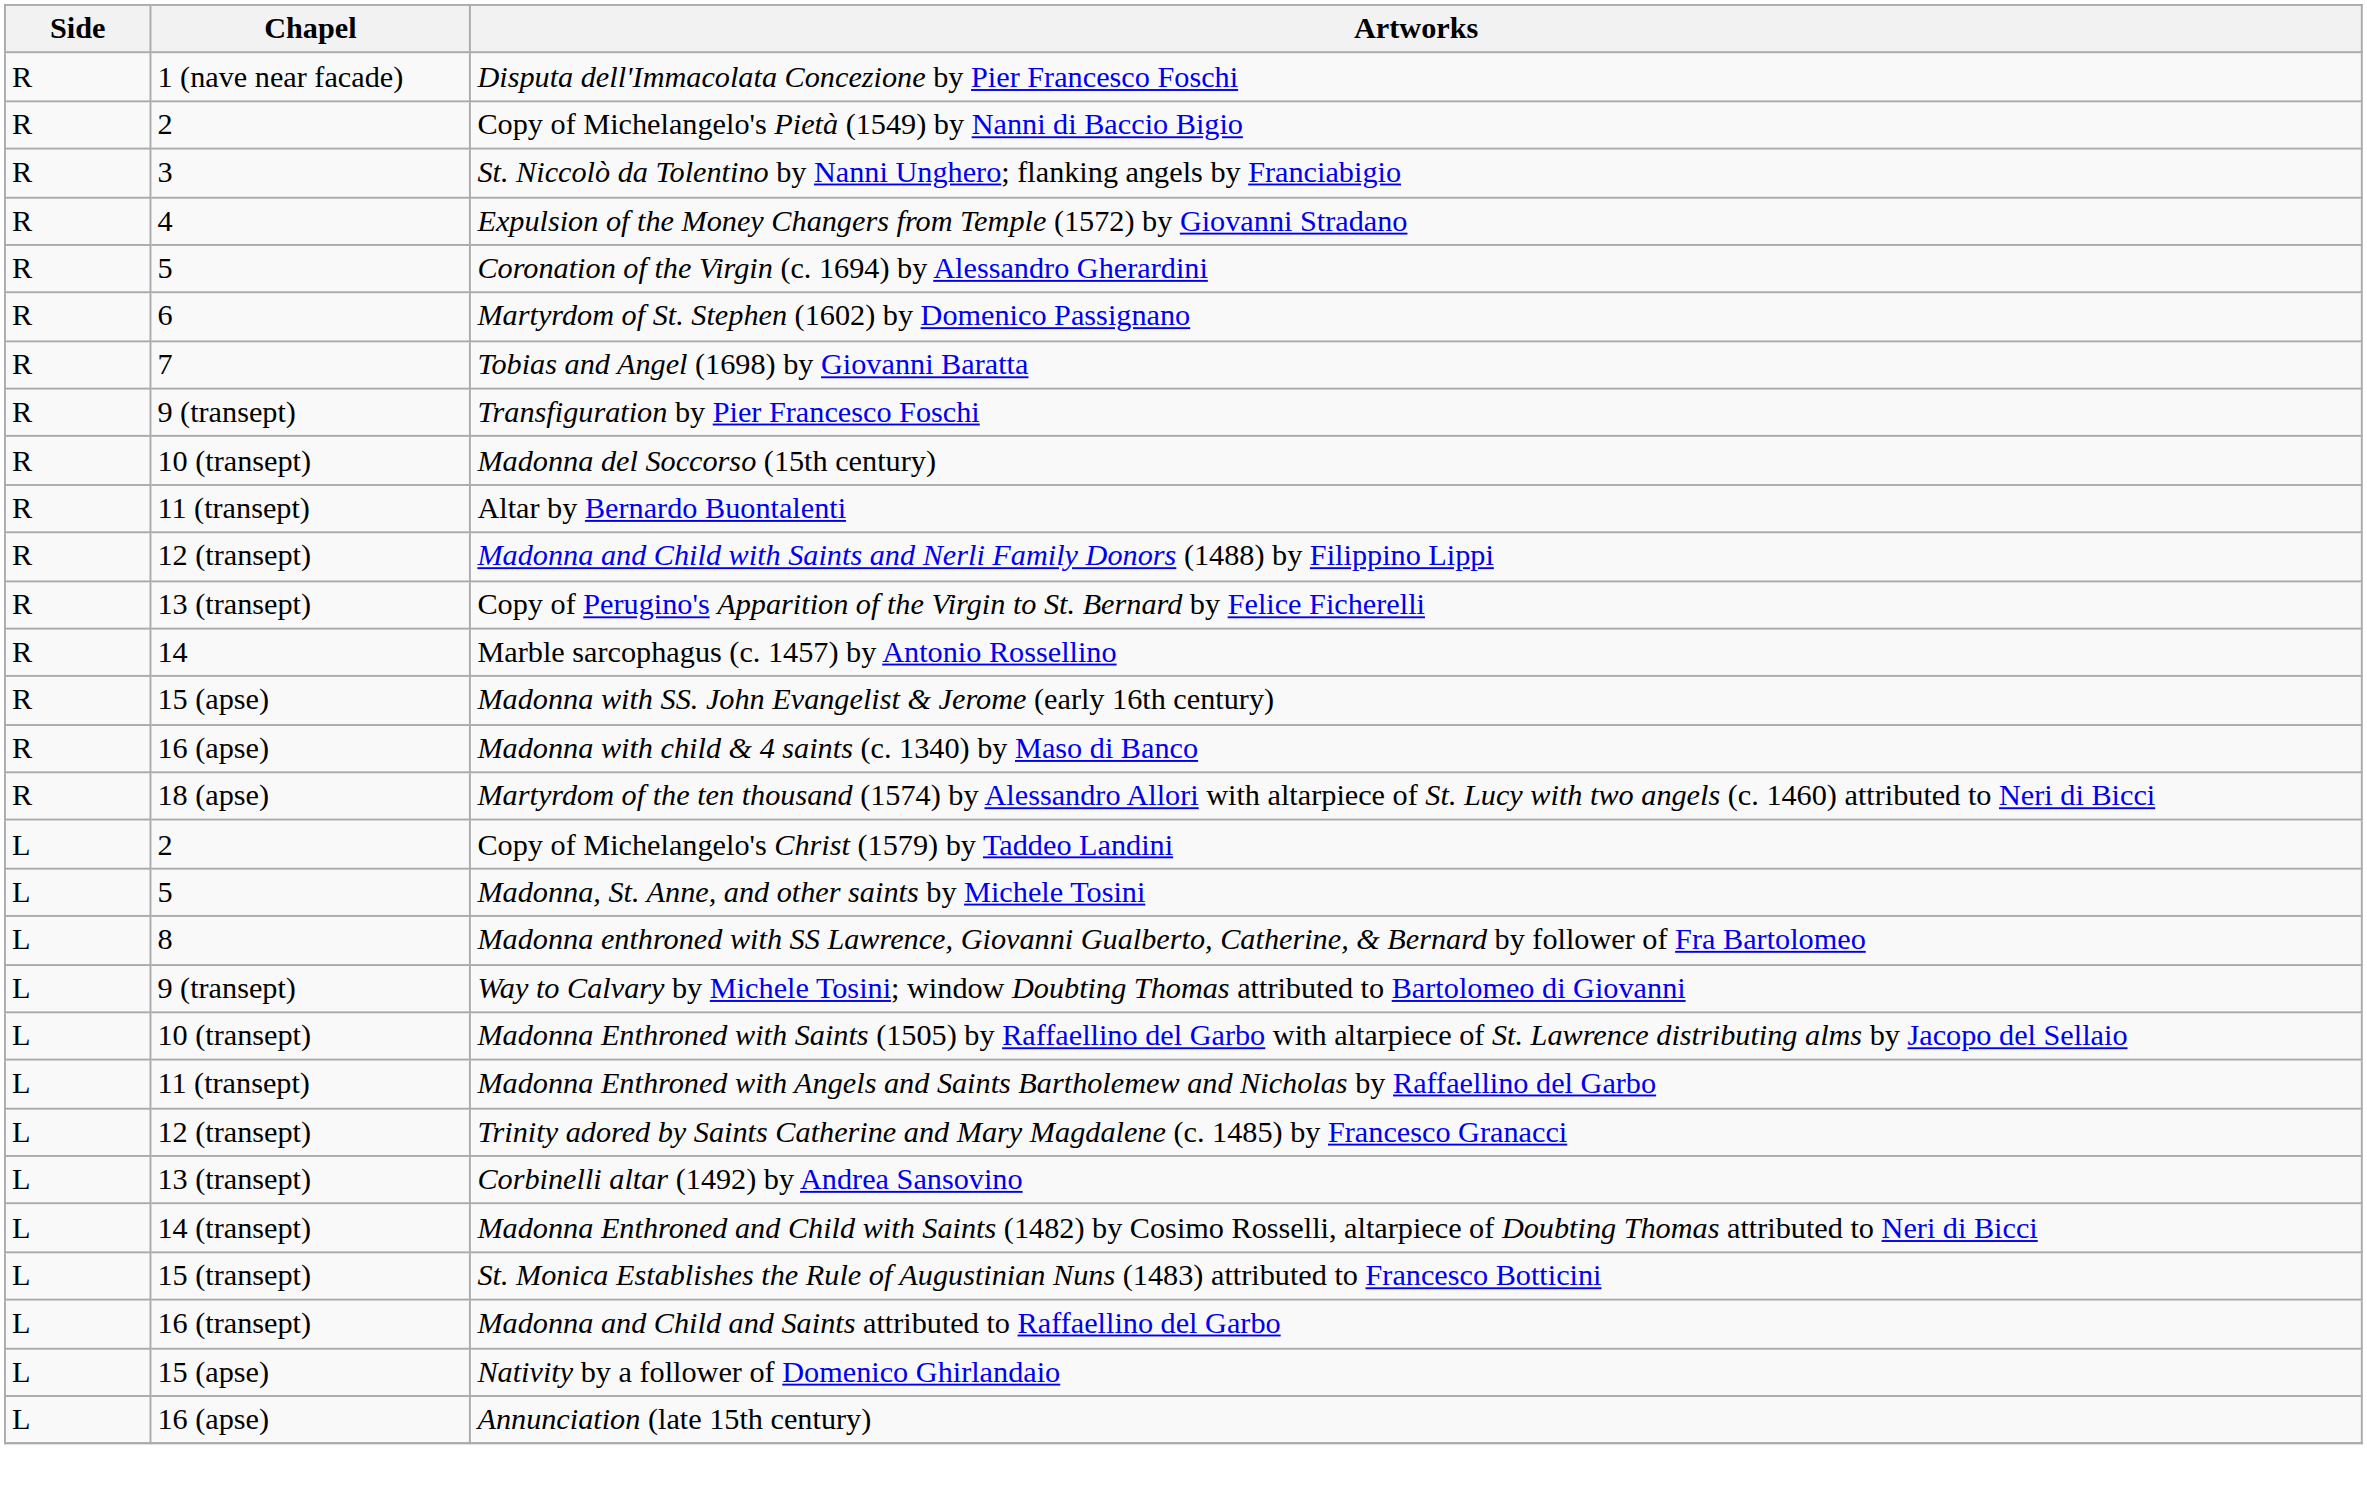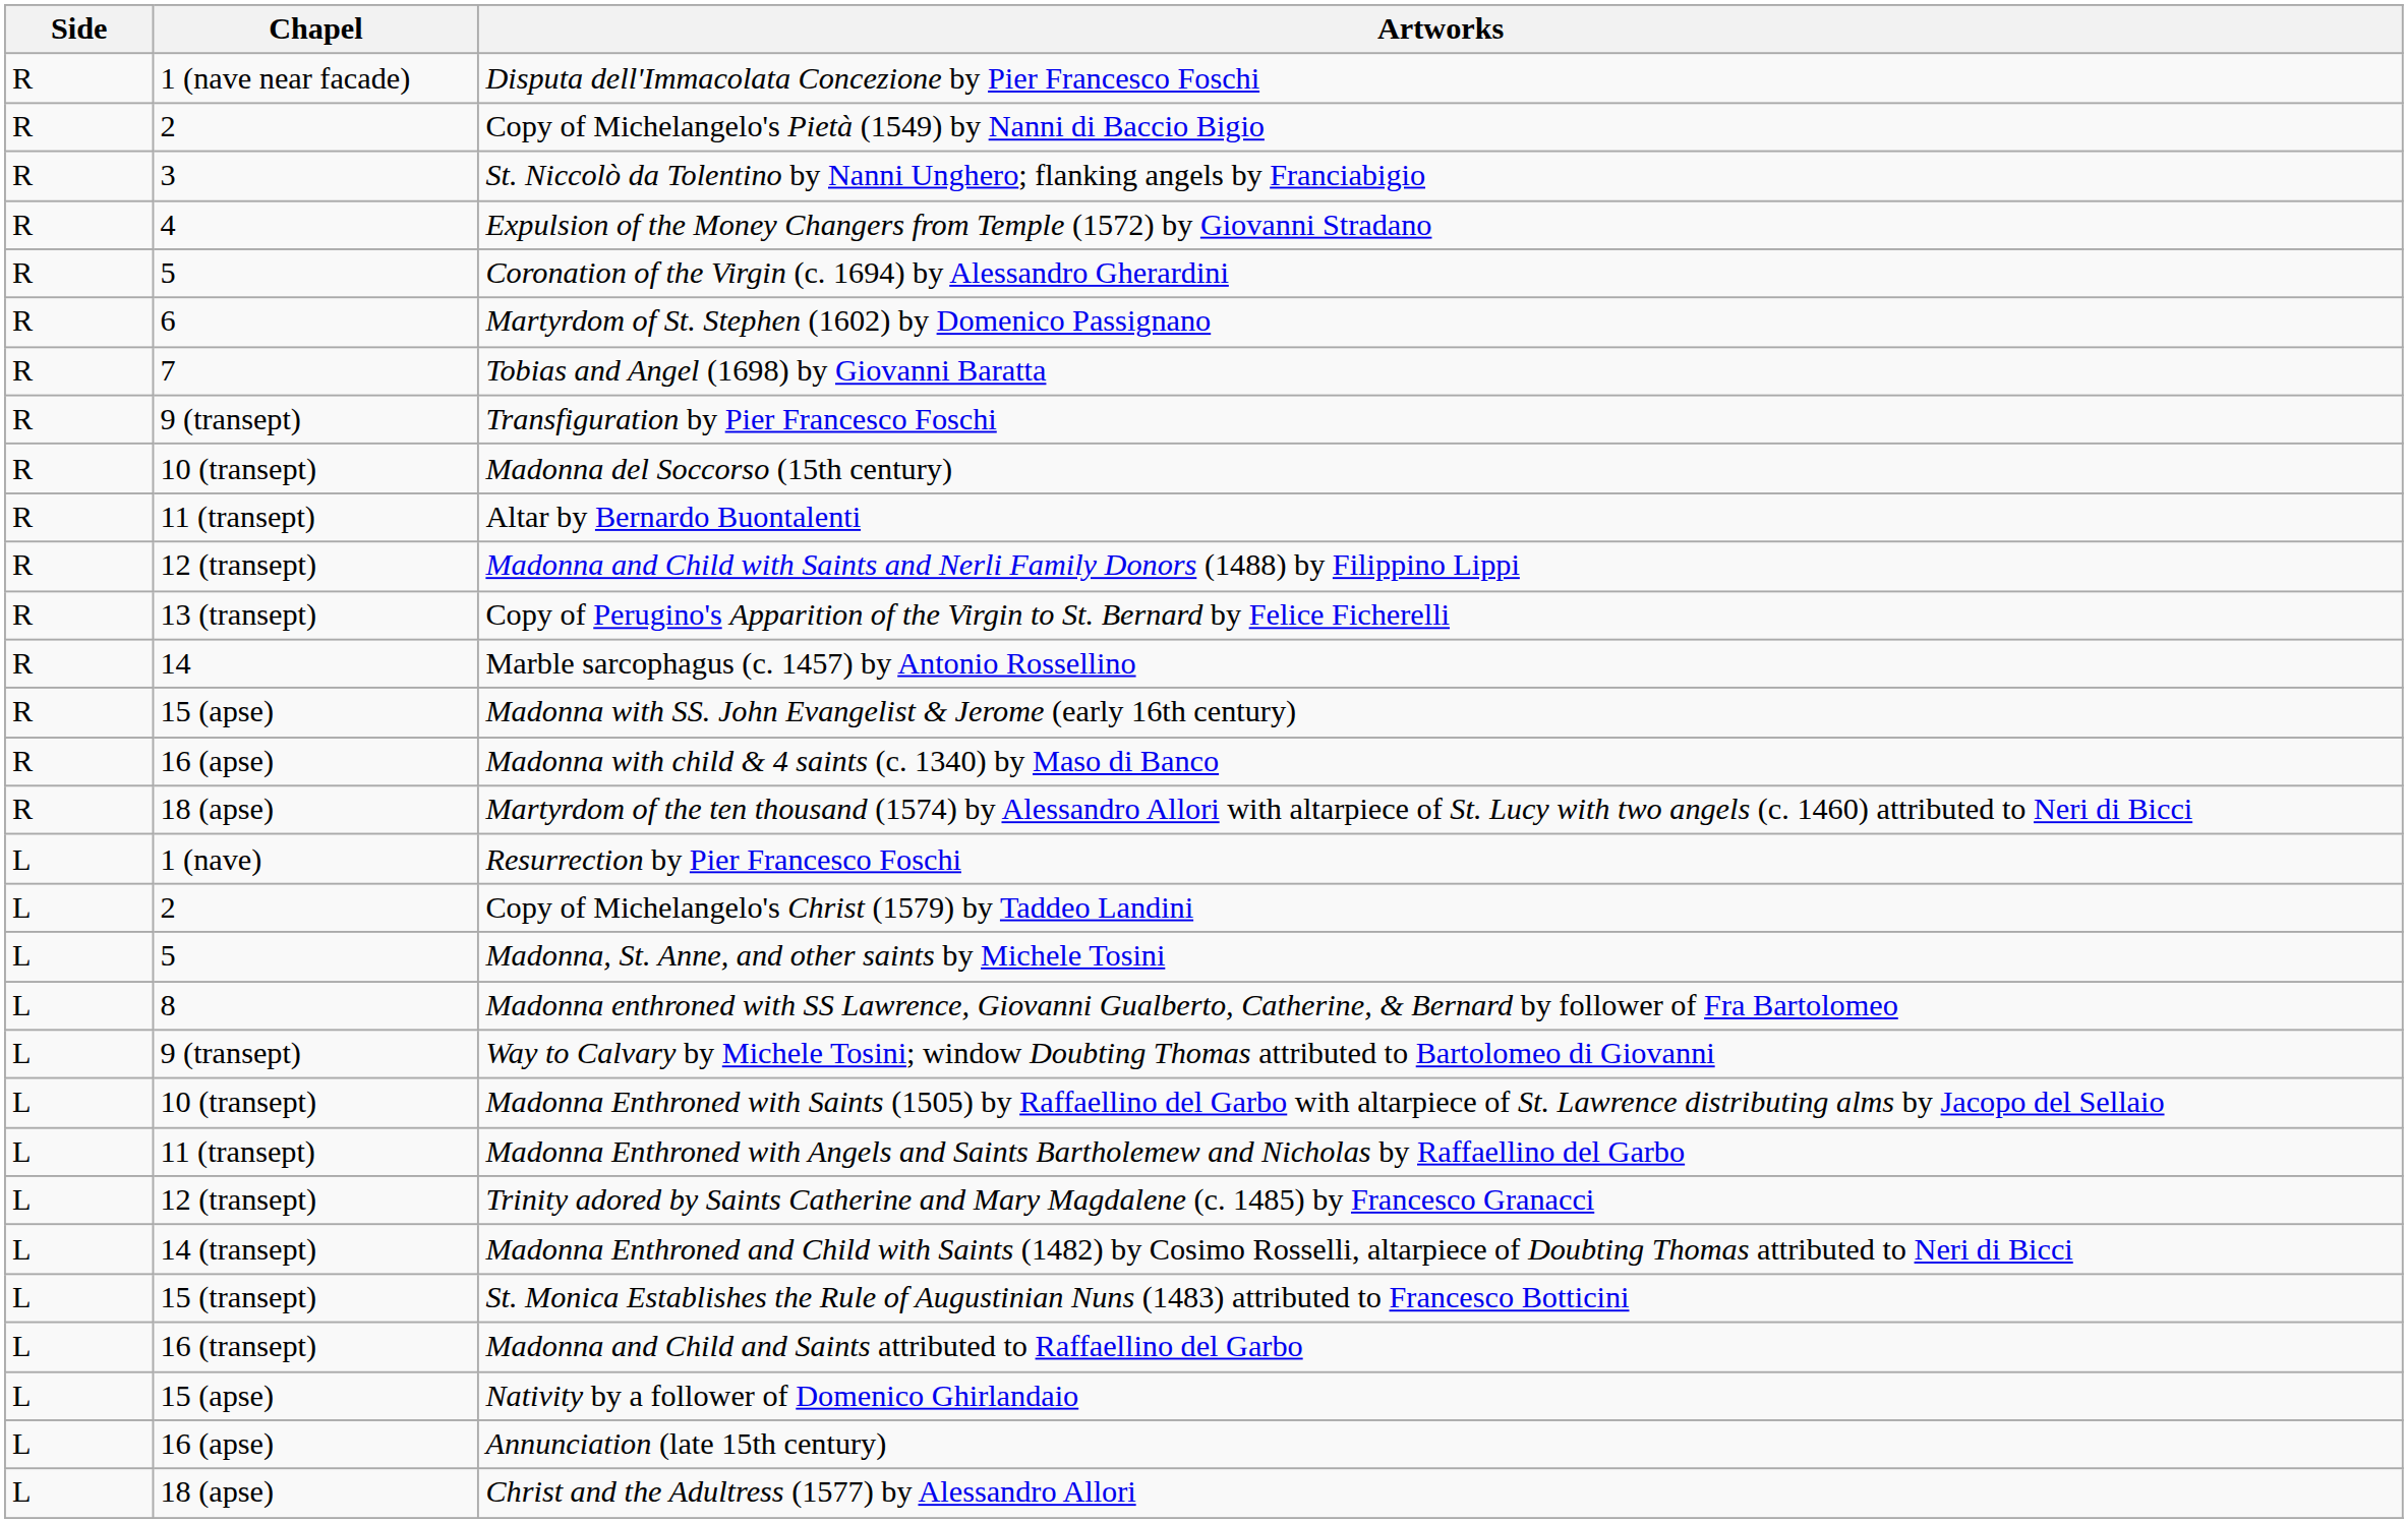+ row: L | 1 (nave) | Resurrection by Pier Francesco Foschi
- row: L | 13 (transept) | Corbinelli altar (1492) by Andrea Sansovino
+ row: L | 18 (apse) | Christ and the Adultress (1577) by Alessandro Allori
